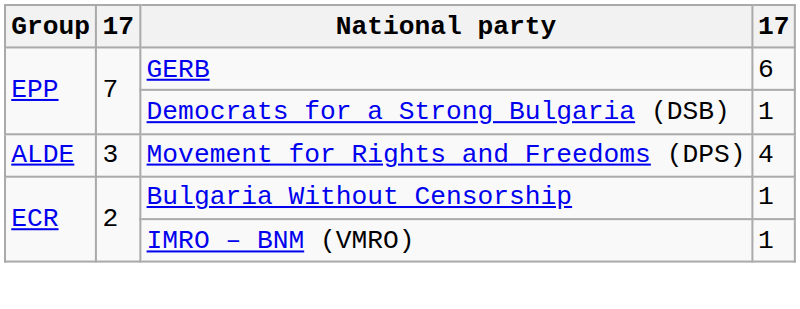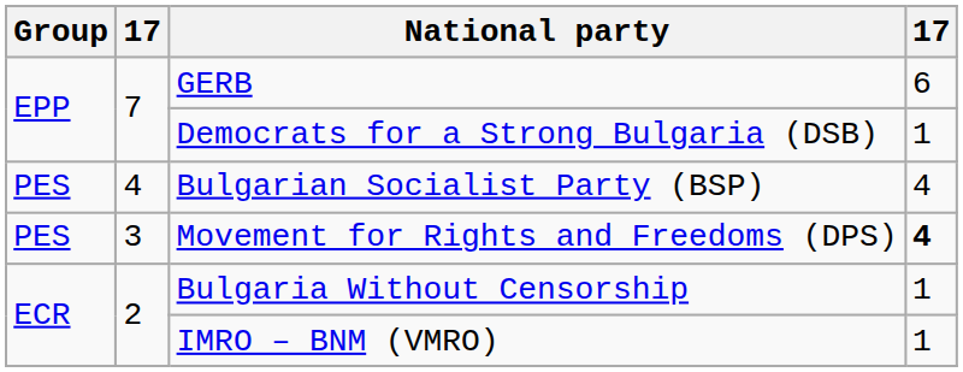+ row: PES | 4 | Bulgarian Socialist Party (BSP) | 4
Movement for Rights and Freedoms (DPS) | Group: ALDE -> PES
Movement for Rights and Freedoms (DPS) | column 4: normal -> bold
